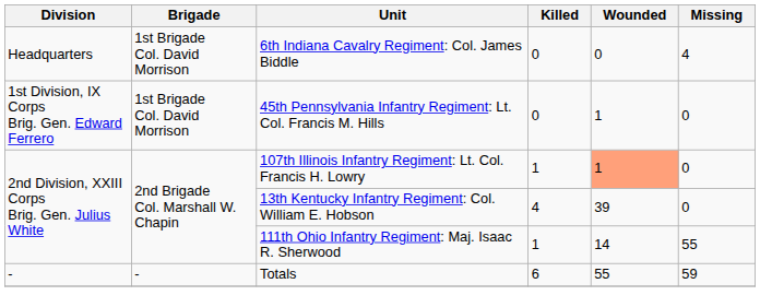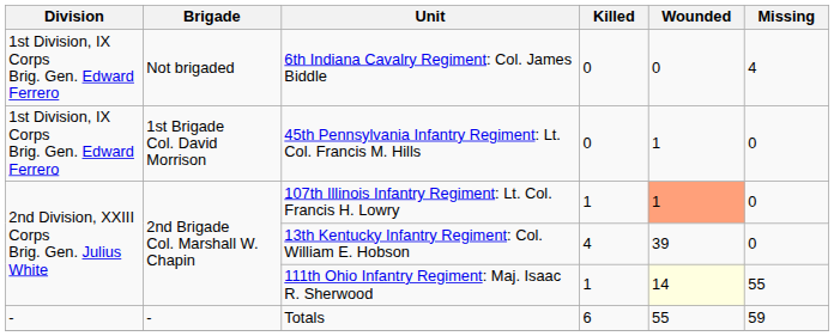6th Indiana Cavalry Regiment: Col. James Biddle | Division: Headquarters -> 1st Division, IX Corps Brig. Gen. Edward Ferrero
6th Indiana Cavalry Regiment: Col. James Biddle | Brigade: 1st Brigade Col. David Morrison -> Not brigaded
111th Ohio Infantry Regiment: Maj. Isaac R. Sherwood | Wounded: no background -> lightyellow background
